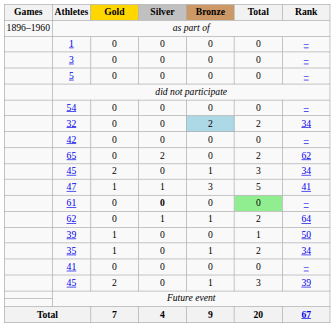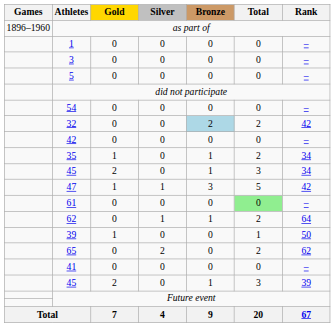32 | Rank: 34 -> 42
rows swapped: 35 <-> 65
47 | Rank: 41 -> 42
61 | Silver: bold -> normal
